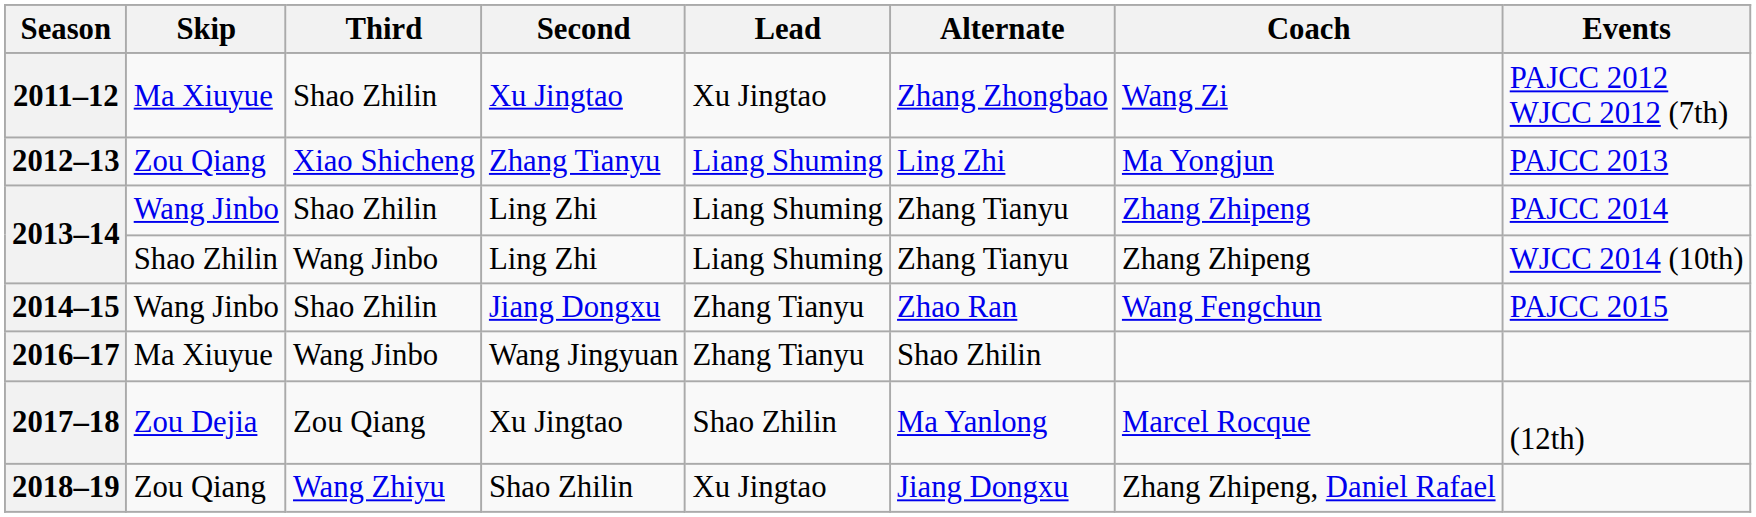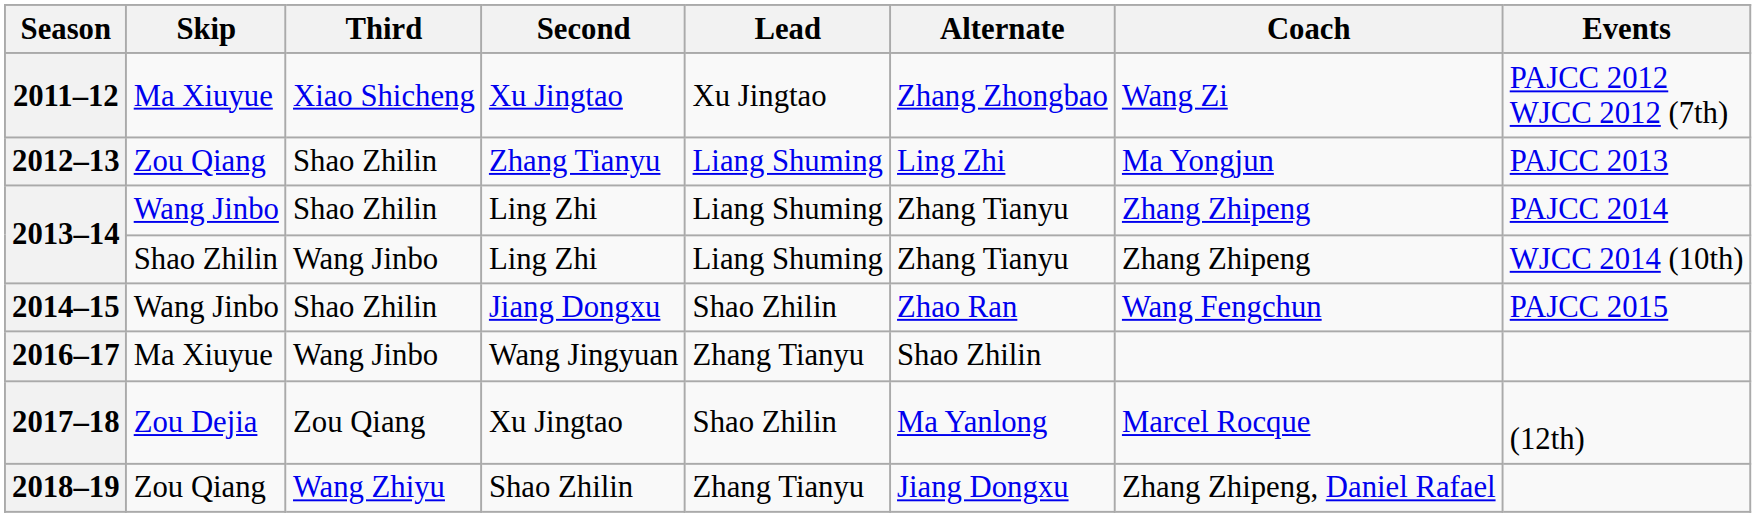2011–12 | Third: Shao Zhilin -> Xiao Shicheng
2012–13 | Third: Xiao Shicheng -> Shao Zhilin
2014–15 | Lead: Zhang Tianyu -> Shao Zhilin
2018–19 | Lead: Xu Jingtao -> Zhang Tianyu
